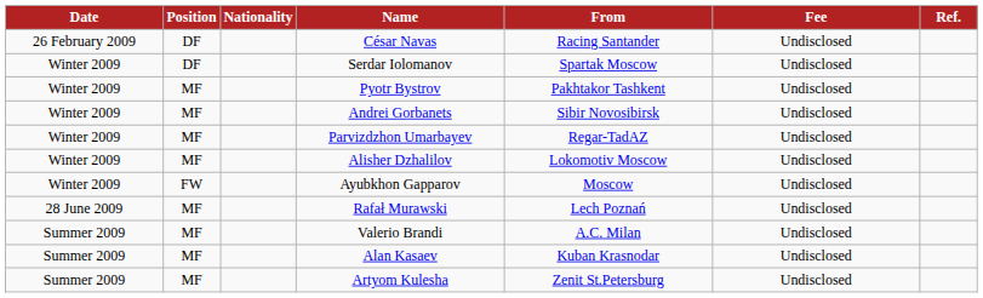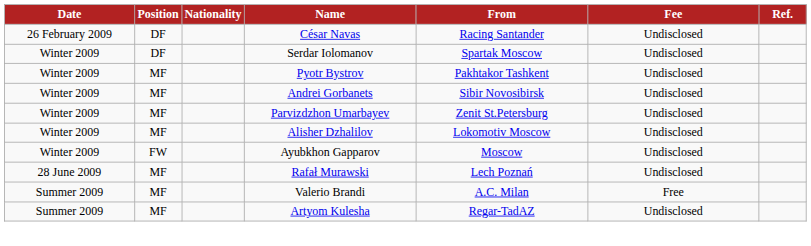Parvizdzhon Umarbayev | From: Regar-TadAZ -> Zenit St.Petersburg
Valerio Brandi | Fee: Undisclosed -> Free
- row: Summer 2009 | MF | Alan Kasaev | Kuban Krasnodar | Undisclosed
Artyom Kulesha | From: Zenit St.Petersburg -> Regar-TadAZ
